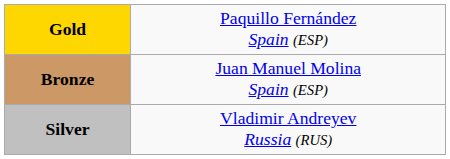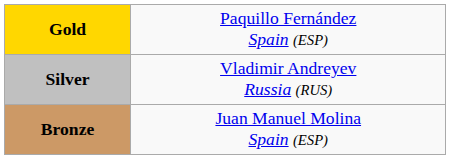rows swapped: Silver <-> Bronze
